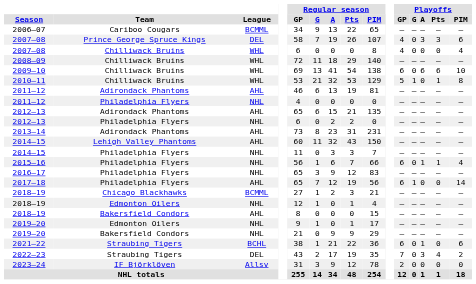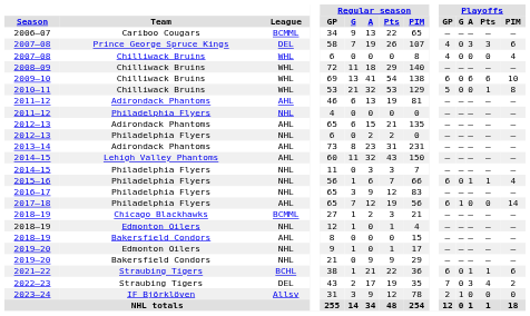2010–11 | Playoffs / G: 1 -> 0
2021–22 | Playoffs / Pts: 0 -> 1
2023–24 | Playoffs / G: 0 -> 1
